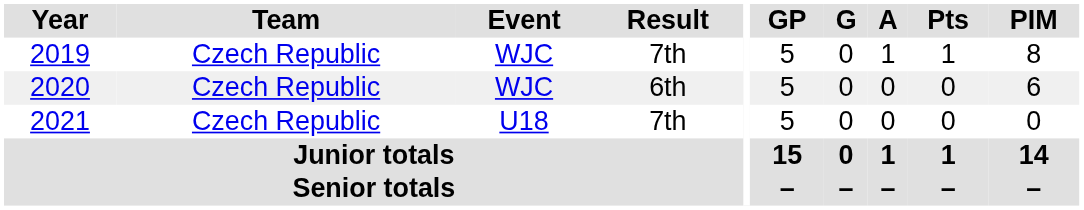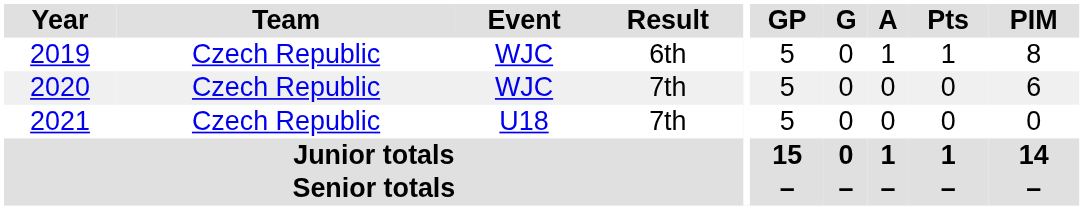2019 | Result: 7th -> 6th
2020 | Result: 6th -> 7th
